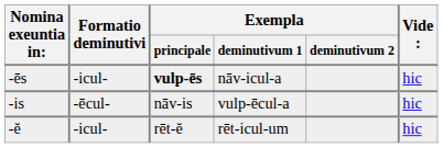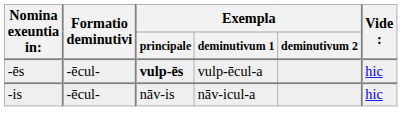-ēs | Formatio deminutivi: -icul- -> -ēcul-
-ēs | Exempla / deminutivum 1: nāv-icul-a -> vulp-ēcul-a
-is | Exempla / deminutivum 1: vulp-ēcul-a -> nāv-icul-a
- row: -ĕ | -icul- | rēt-ĕ | rēt-icul-um | hic
